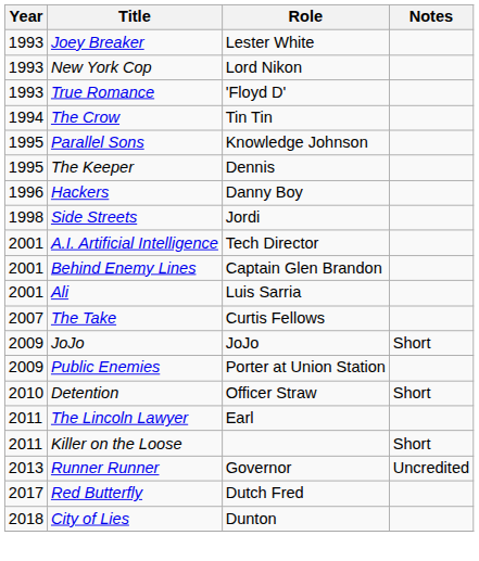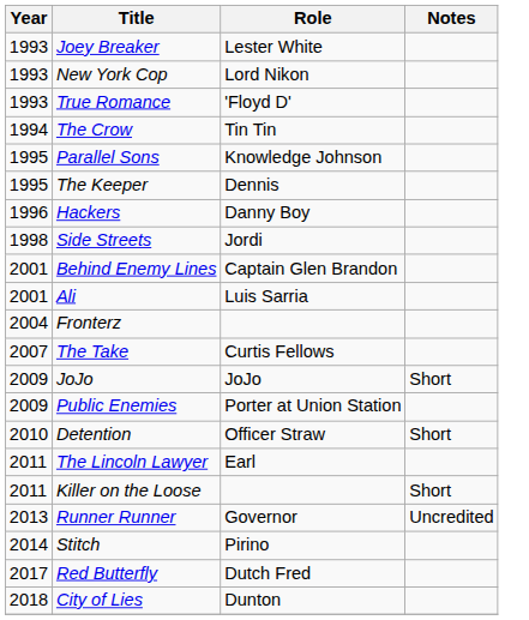- row: 2001 | A.I. Artificial Intelligence | Tech Director
+ row: 2004 | Fronterz
+ row: 2014 | Stitch | Pirino
